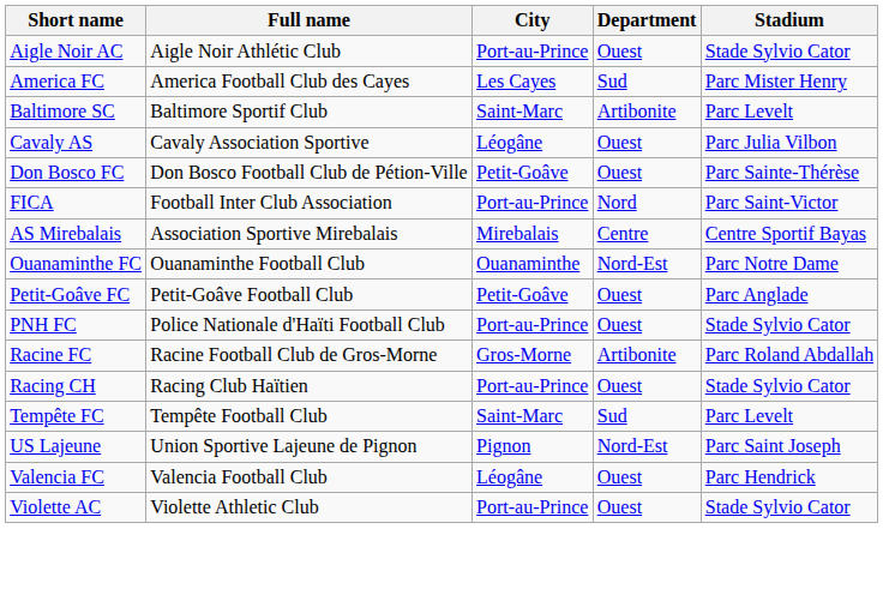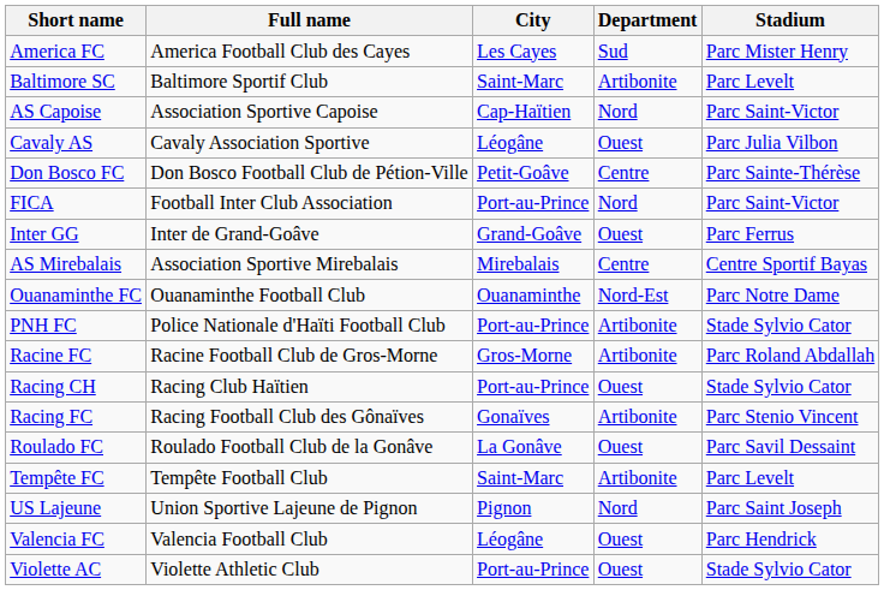- row: Aigle Noir AC | Aigle Noir Athlétic Club | Port-au-Prince | Ouest | Stade Sylvio Cator
+ row: AS Capoise | Association Sportive Capoise | Cap-Haïtien | Nord | Parc Saint-Victor
Don Bosco FC | Department: Ouest -> Centre
+ row: Inter GG | Inter de Grand-Goâve | Grand-Goâve | Ouest | Parc Ferrus
- row: Petit-Goâve FC | Petit-Goâve Football Club | Petit-Goâve | Ouest | Parc Anglade
PNH FC | Department: Ouest -> Artibonite
+ row: Racing FC | Racing Football Club des Gônaïves | Gonaïves | Artibonite | Parc Stenio Vincent
+ row: Roulado FC | Roulado Football Club de la Gonâve | La Gonâve | Ouest | Parc Savil Dessaint
Tempête FC | Department: Sud -> Artibonite
US Lajeune | Department: Nord-Est -> Nord
